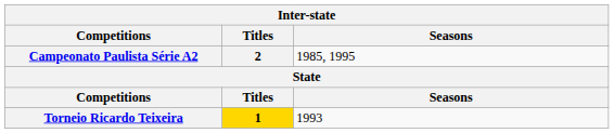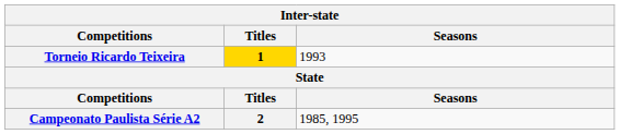rows swapped: Torneio Ricardo Teixeira <-> Campeonato Paulista Série A2
